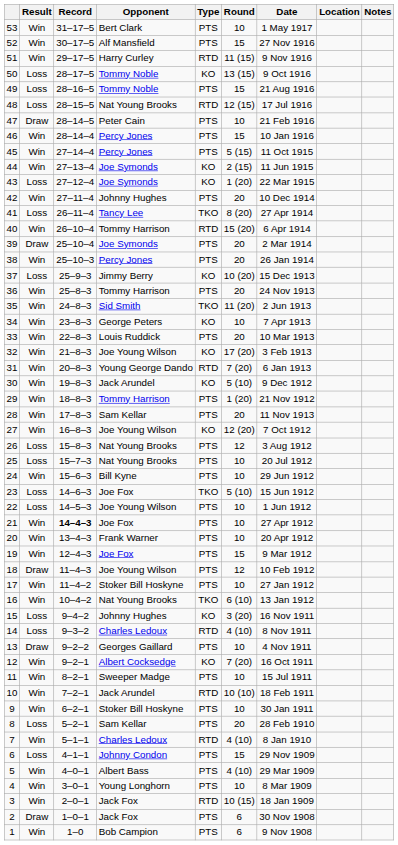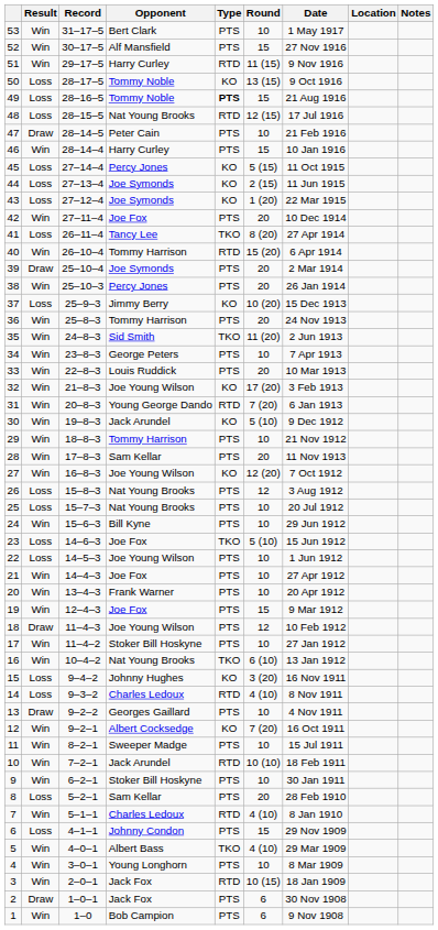49 | Type: normal -> bold
46 | Opponent: Percy Jones -> Harry Curley
45 | Result: Win -> Loss
45 | Type: PTS -> KO
44 | Result: Win -> Loss
42 | Opponent: Johnny Hughes -> Joe Fox
34 | Type: KO -> PTS
29 | Round: 1 (20) -> 10
21 | Record: bold -> normal
5 | Type: PTS -> TKO
